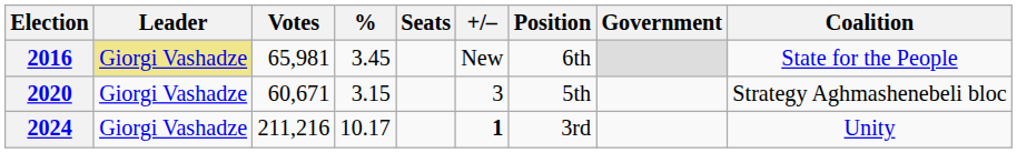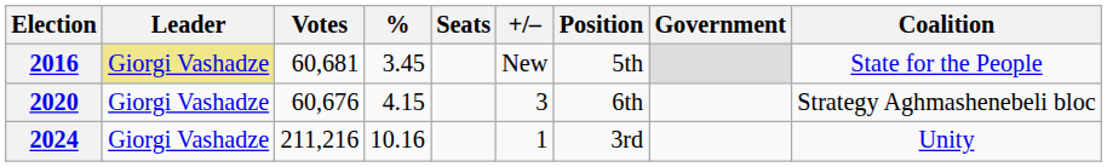2016 | Votes: 65,981 -> 60,681
2016 | Position: 6th -> 5th
2020 | Votes: 60,671 -> 60,676
2020 | %: 3.15 -> 4.15
2020 | Position: 5th -> 6th
2024 | %: 10.17 -> 10.16
2024 | +/–: bold -> normal
